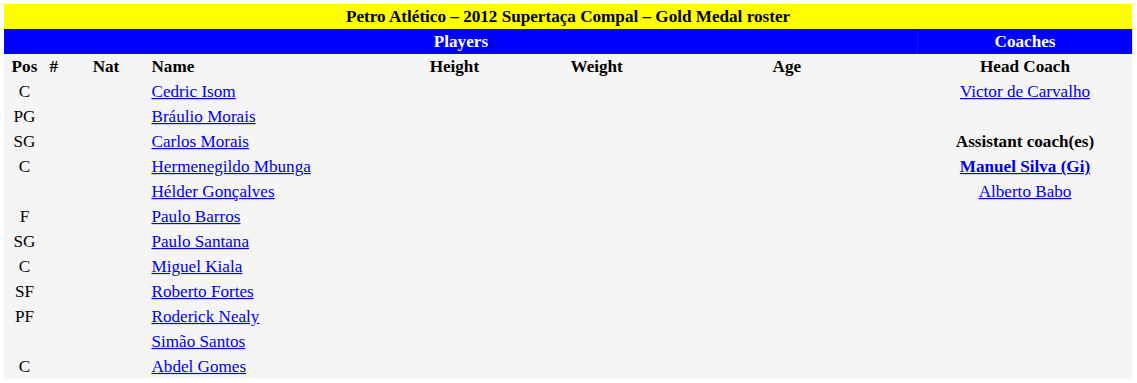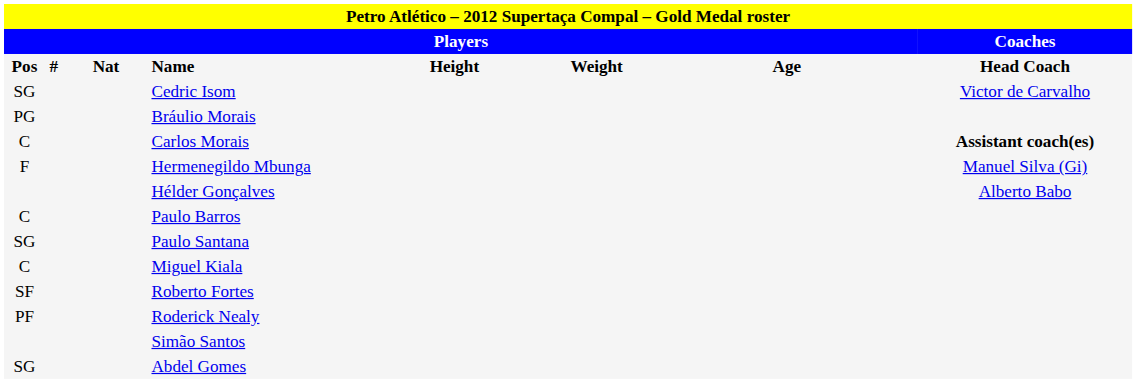Cedric Isom | column 1: C -> SG
Carlos Morais | column 1: SG -> C
Hermenegildo Mbunga | column 1: C -> F
Hermenegildo Mbunga | column 8: bold -> normal
Paulo Barros | column 1: F -> C
Abdel Gomes | column 1: C -> SG
